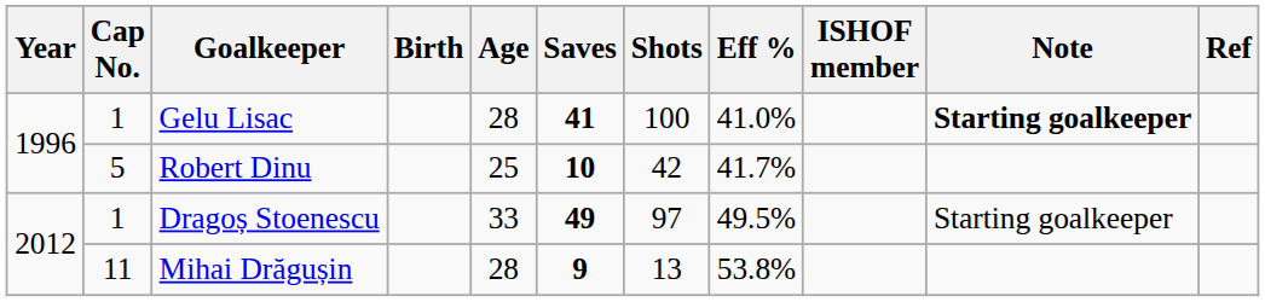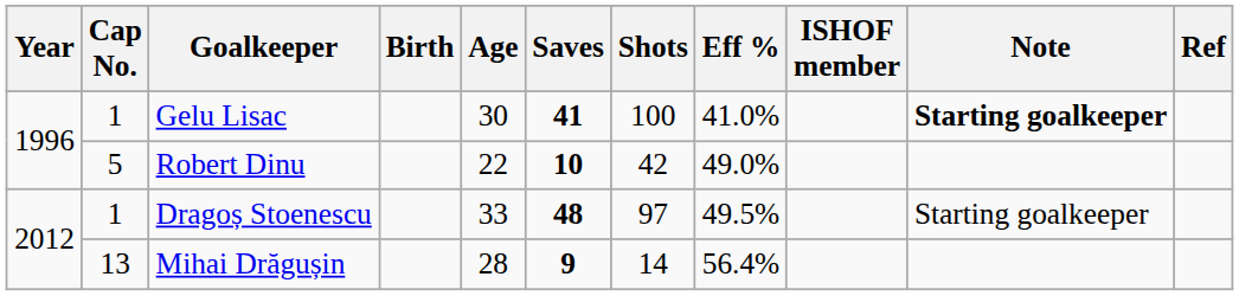Gelu Lisac | Age: 28 -> 30
Robert Dinu | Age: 25 -> 22
Robert Dinu | Eff %: 41.7% -> 49.0%
Dragoș Stoenescu | Saves: 49 -> 48
Mihai Drăgușin | Cap No.: 11 -> 13
Mihai Drăgușin | Shots: 13 -> 14
Mihai Drăgușin | Eff %: 53.8% -> 56.4%
